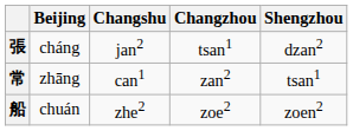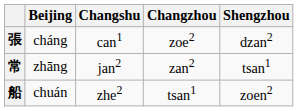張 | Changshu: jan2 -> can1
張 | Changzhou: tsan1 -> zoe2
常 | Changshu: can1 -> jan2
船 | Changzhou: zoe2 -> tsan1
